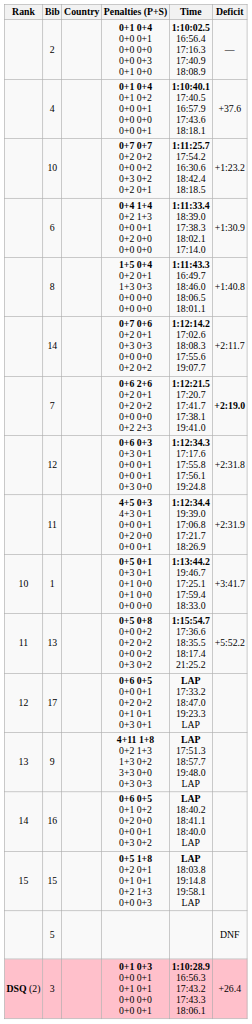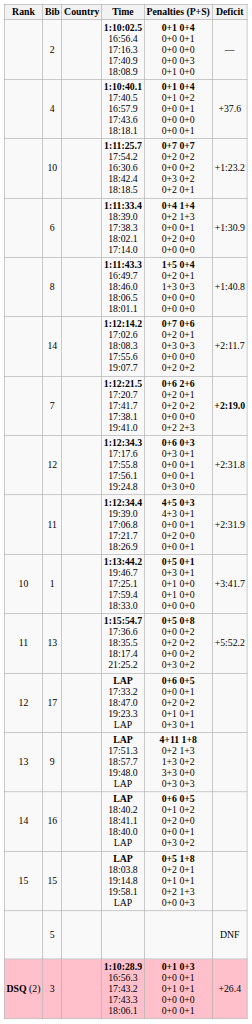columns swapped: Time <-> Penalties (P+S)
